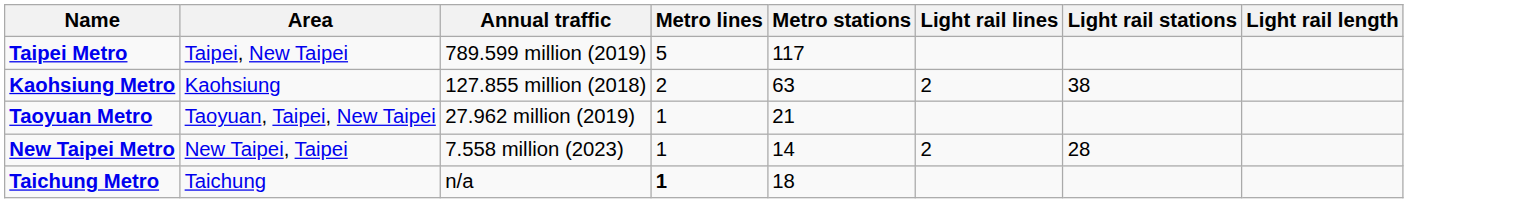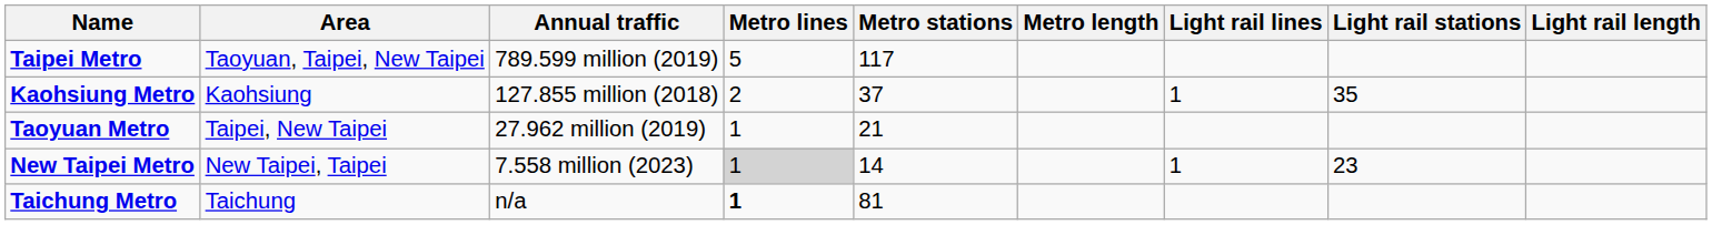+ column: Metro length
Taipei Metro | Area: Taipei, New Taipei -> Taoyuan, Taipei, New Taipei
Kaohsiung Metro | Metro stations: 63 -> 37
Kaohsiung Metro | Light rail lines: 2 -> 1
Kaohsiung Metro | Light rail stations: 38 -> 35
Taoyuan Metro | Area: Taoyuan, Taipei, New Taipei -> Taipei, New Taipei
New Taipei Metro | Metro lines: no background -> lightgrey background
New Taipei Metro | Light rail lines: 2 -> 1
New Taipei Metro | Light rail stations: 28 -> 23
Taichung Metro | Metro stations: 18 -> 81
